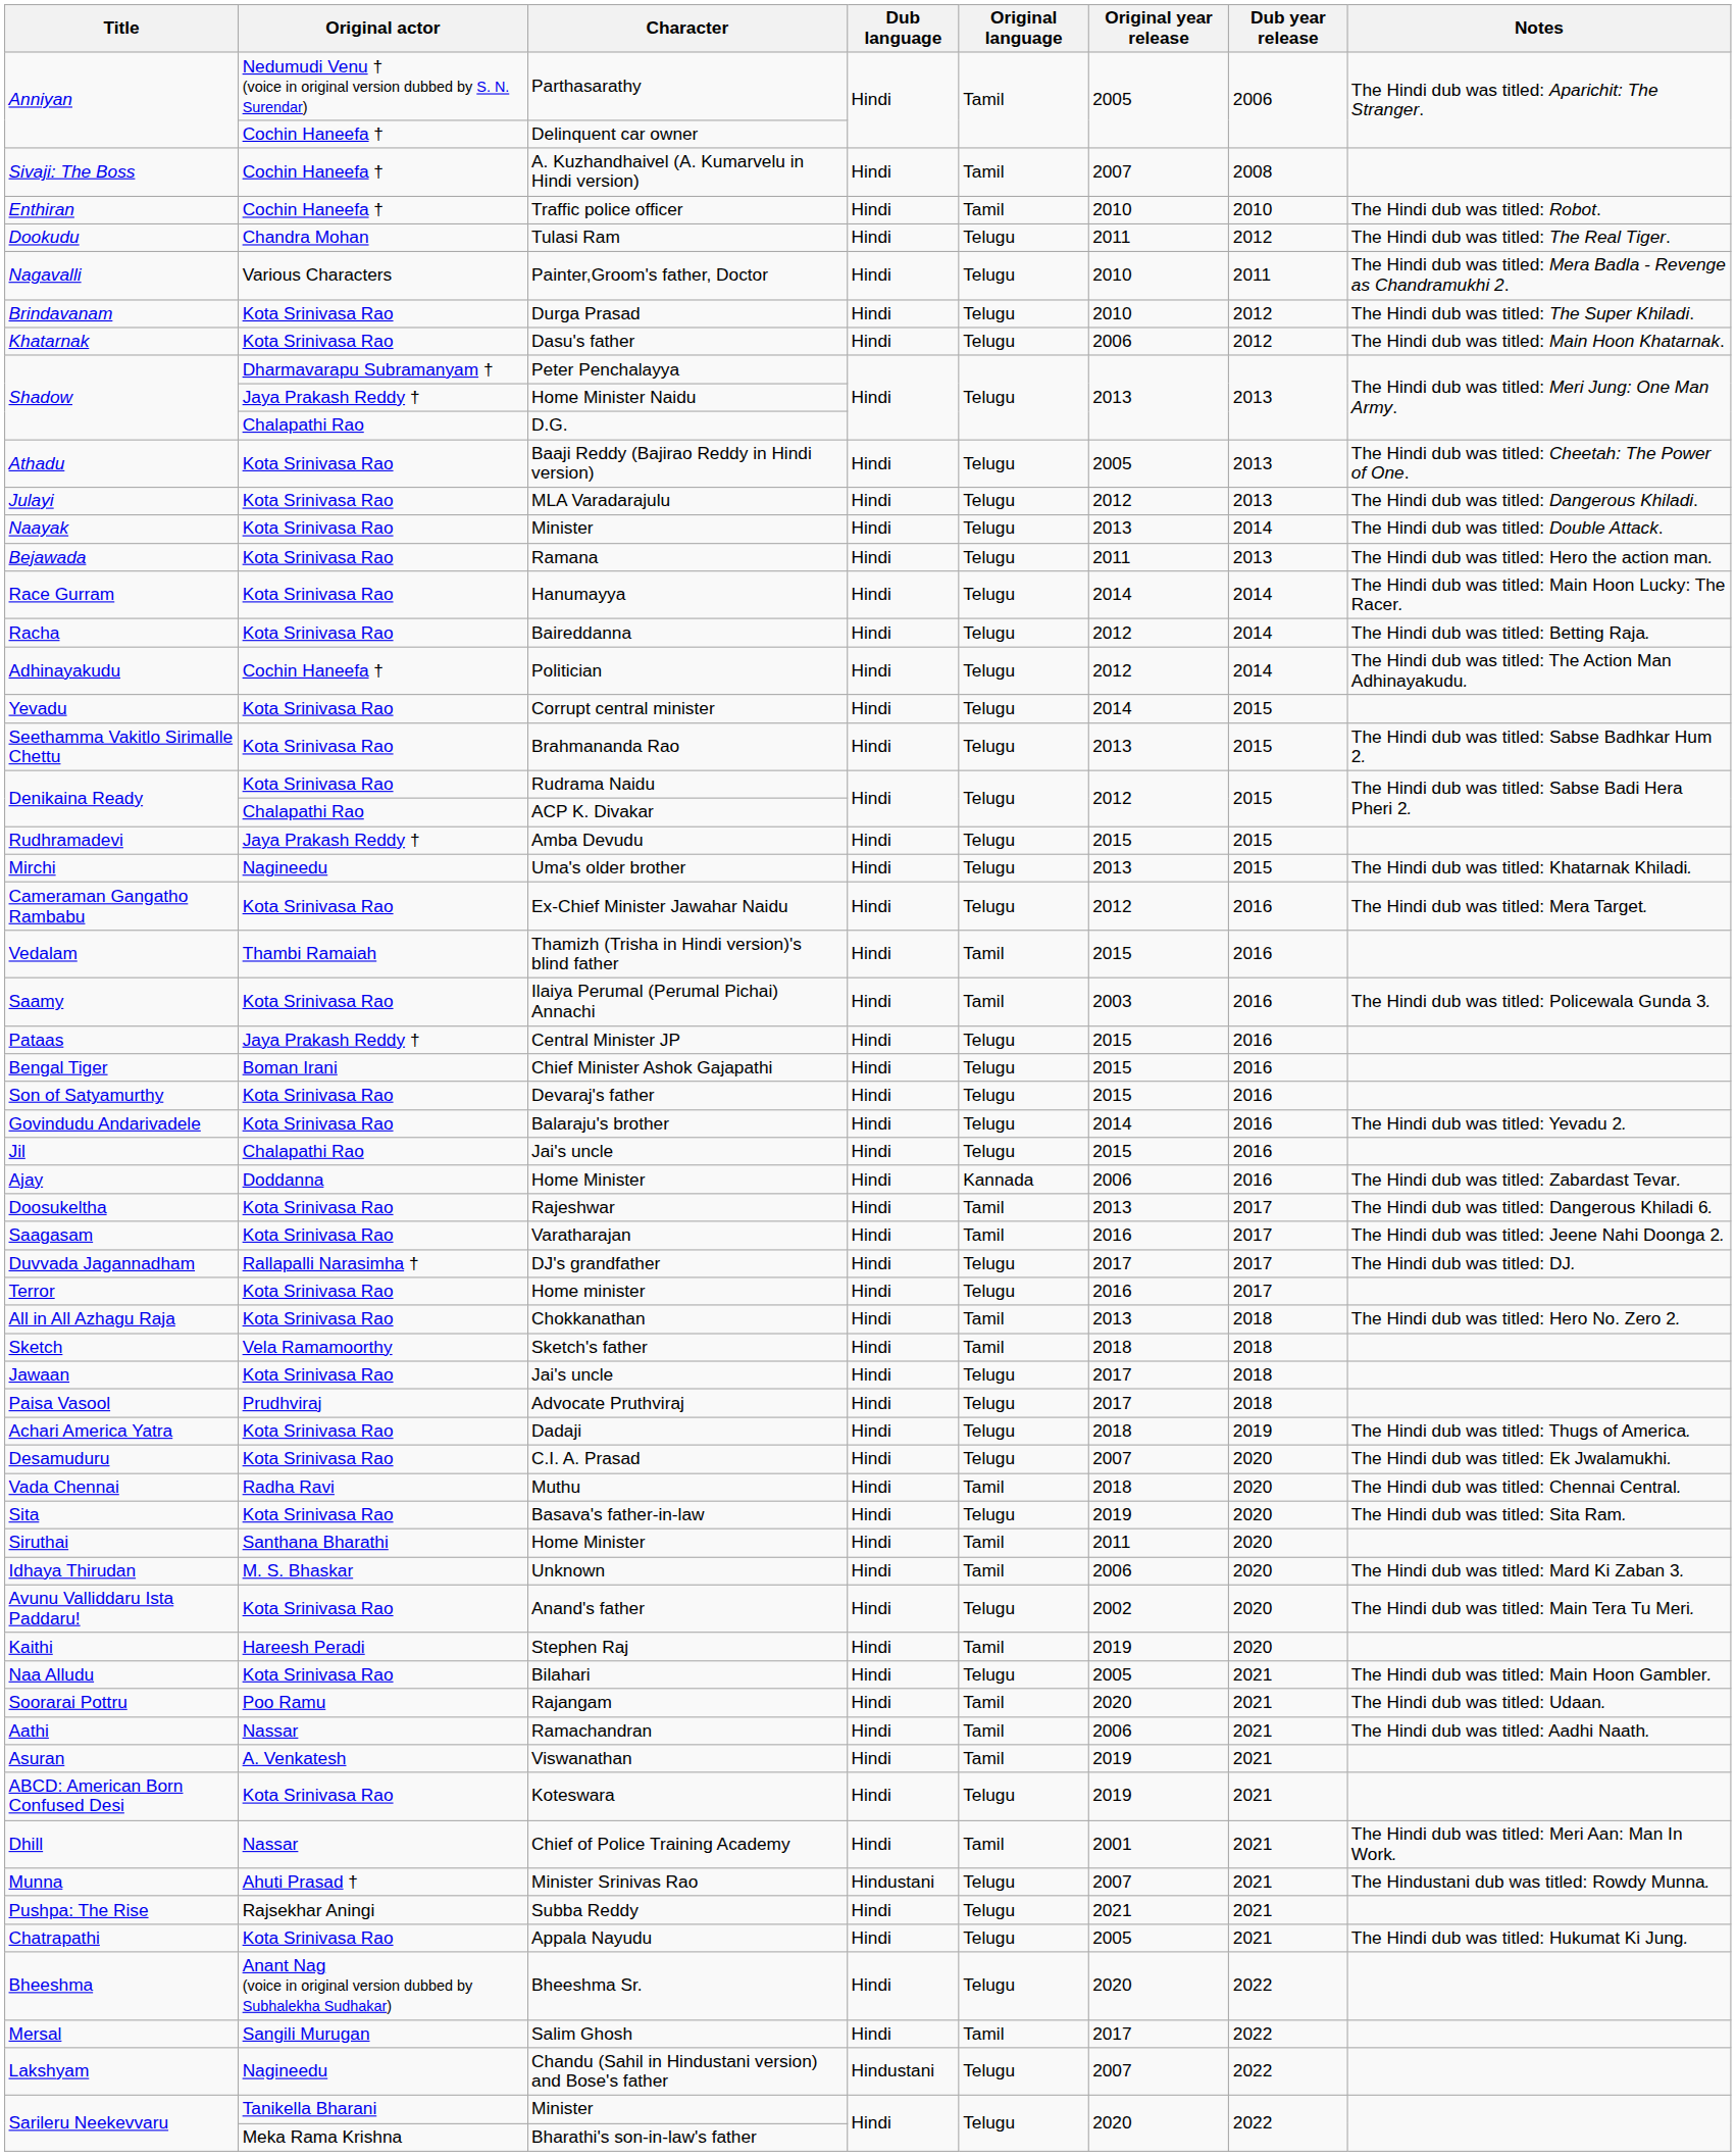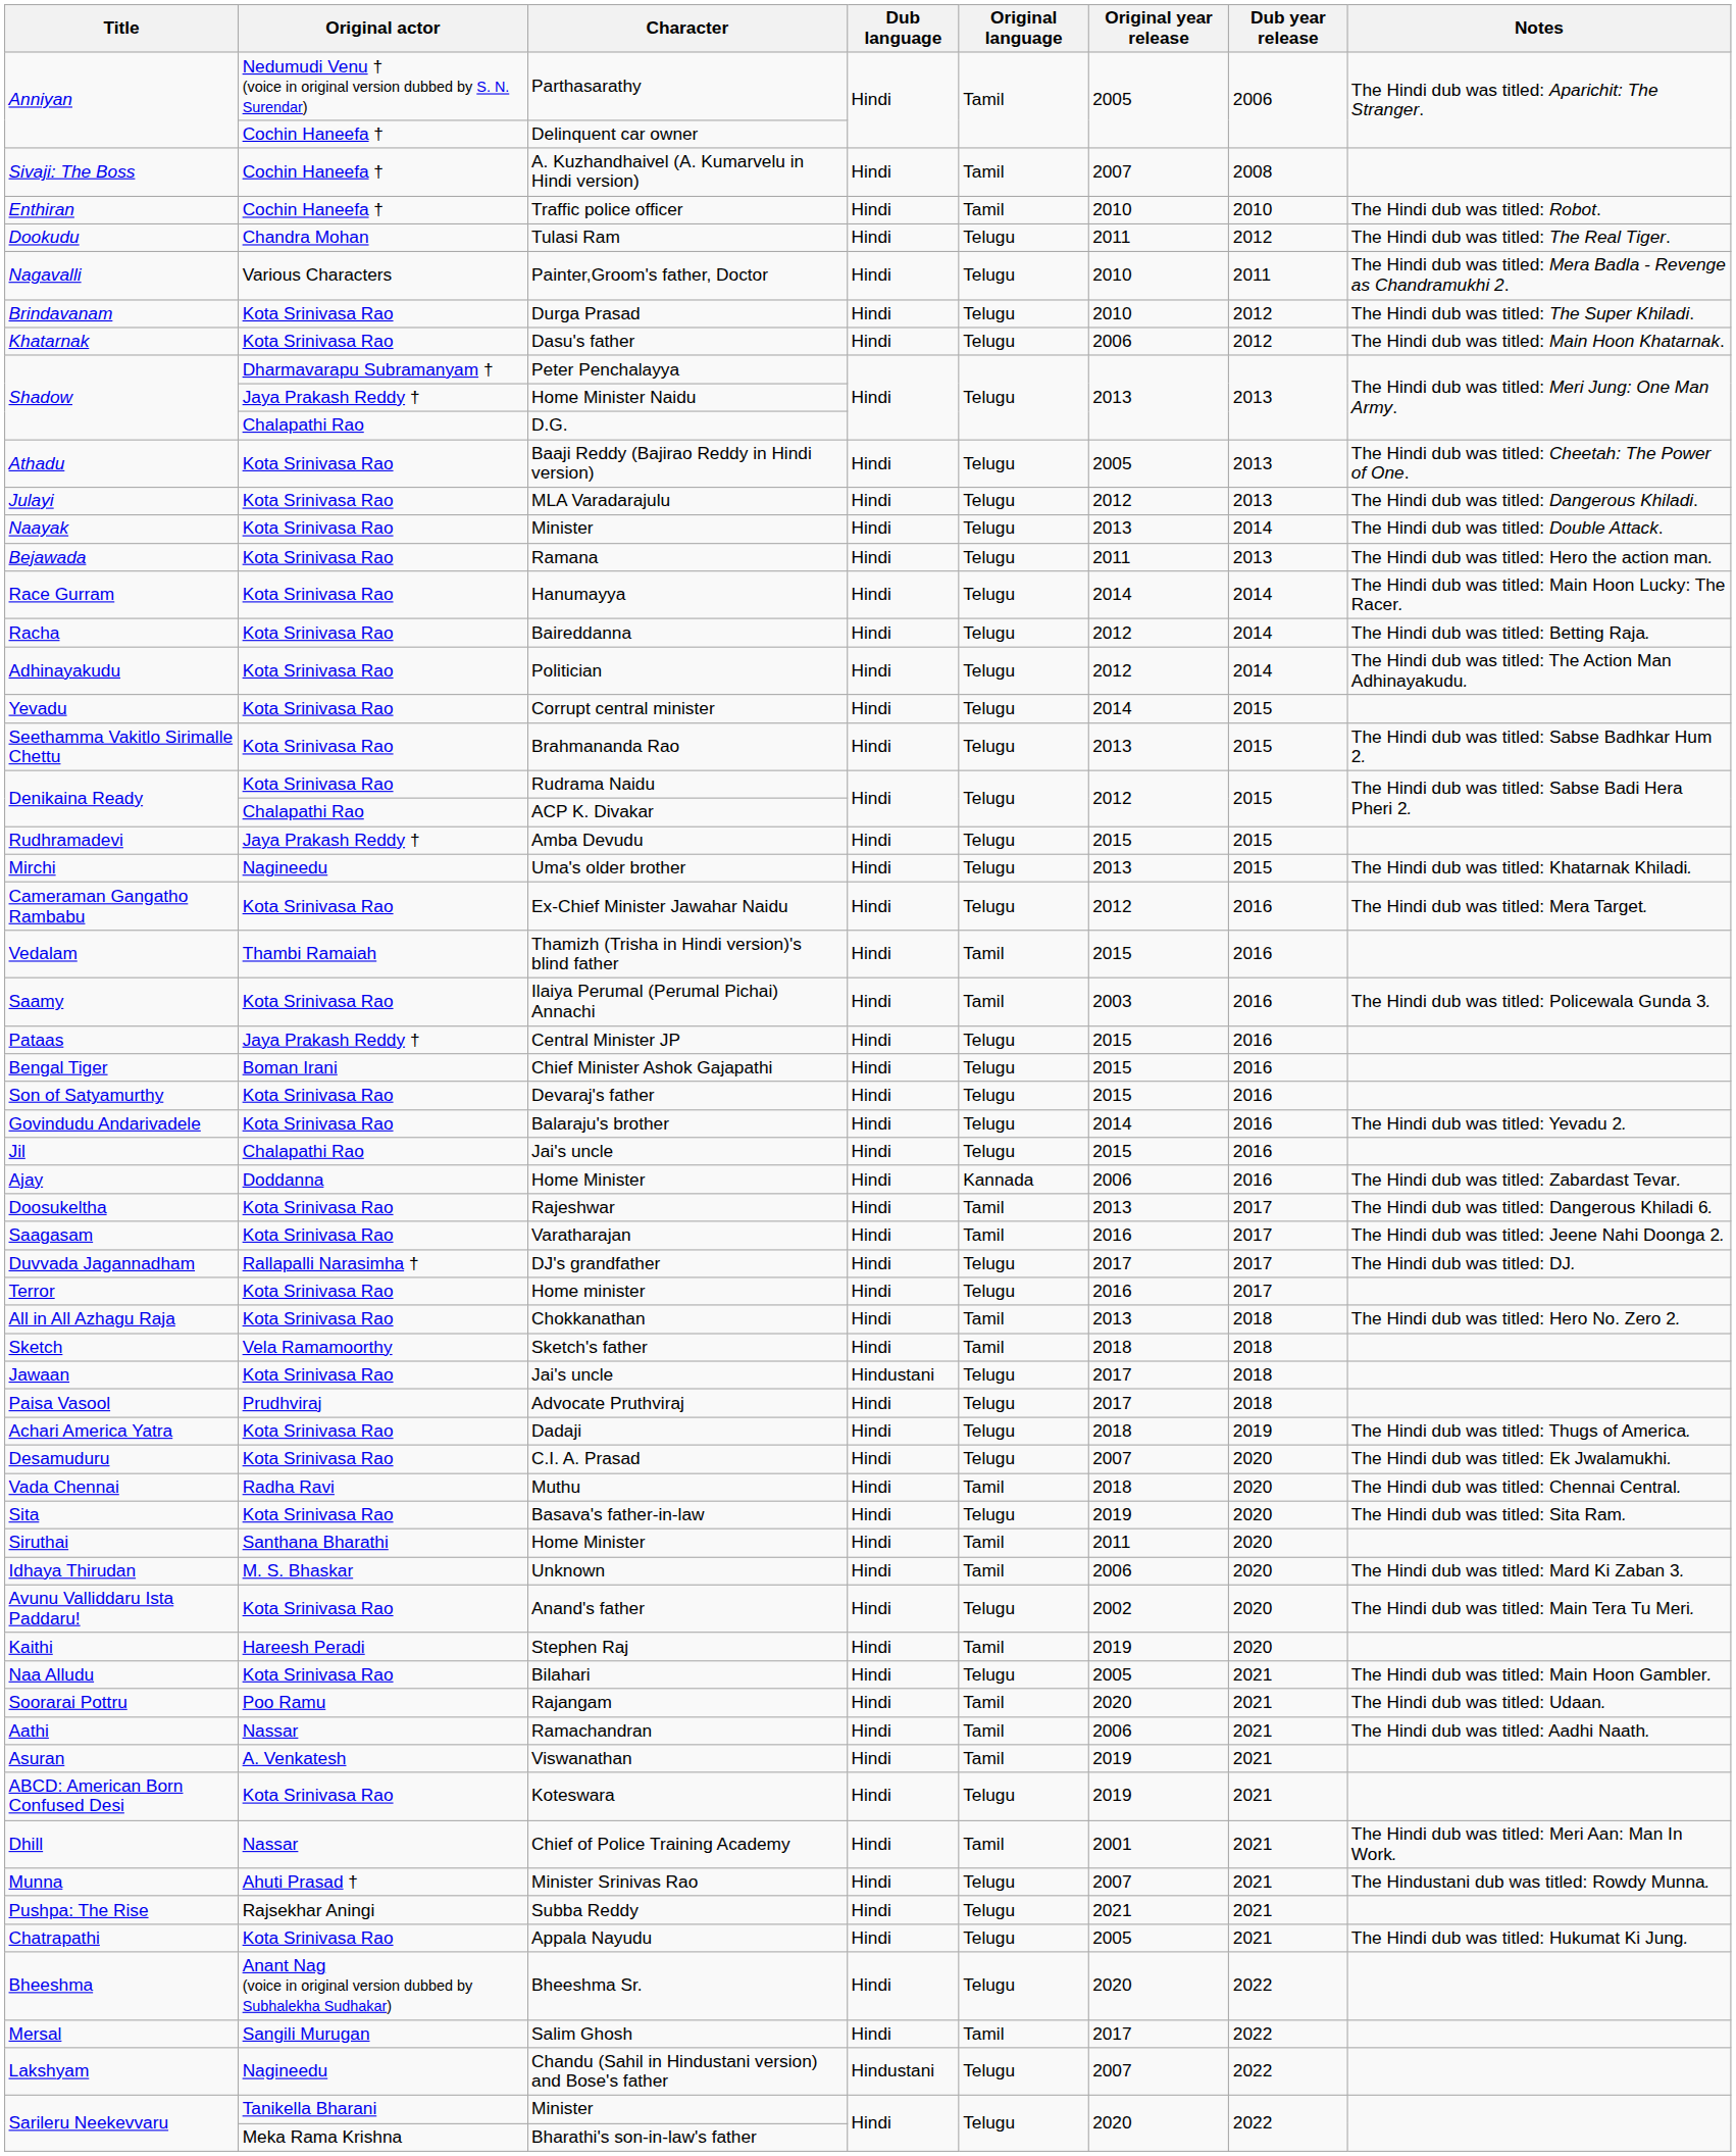Politician | Original actor: Cochin Haneefa † -> Kota Srinivasa Rao
Jawaan / Jai's uncle | Dub language: Hindi -> Hindustani
Minister Srinivas Rao | Dub language: Hindustani -> Hindi
